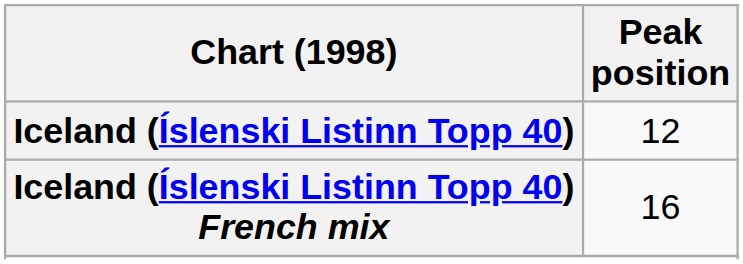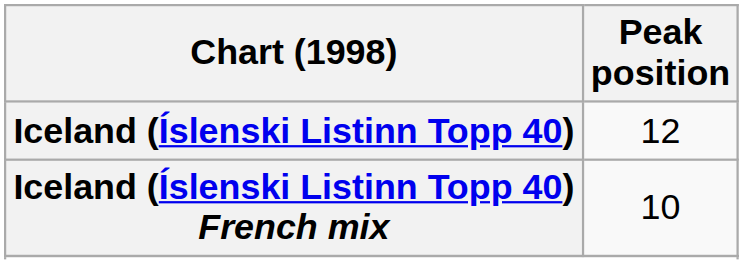Iceland (Íslenski Listinn Topp 40) French mix | Peak position: 16 -> 10
